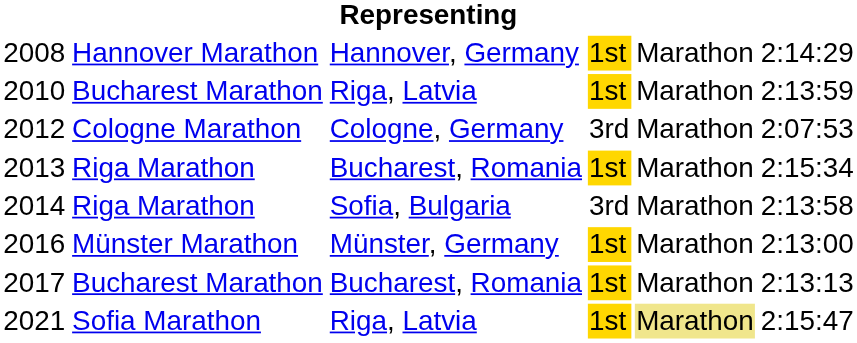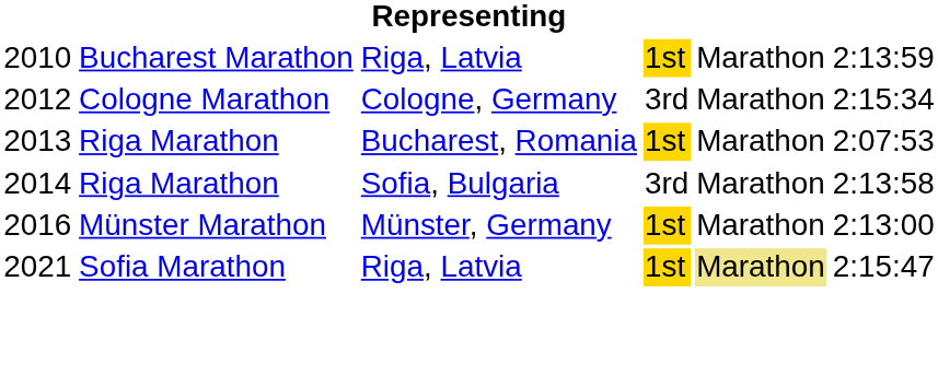- row: 2008 | Hannover Marathon | Hannover, Germany | 1st | Marathon | 2:14:29
2012 | column 6: 2:07:53 -> 2:15:34
2013 | column 6: 2:15:34 -> 2:07:53
- row: 2017 | Bucharest Marathon | Bucharest, Romania | 1st | Marathon | 2:13:13
